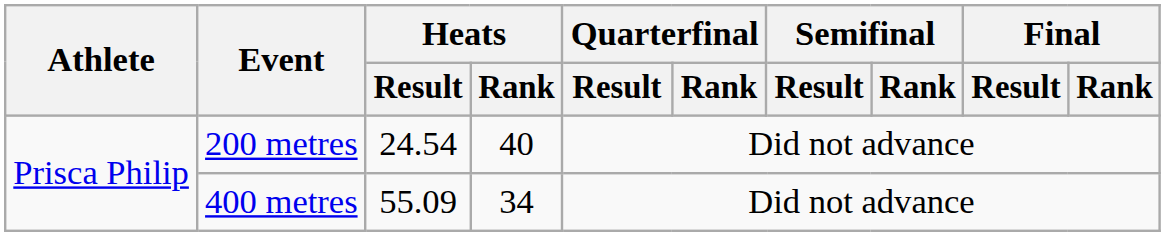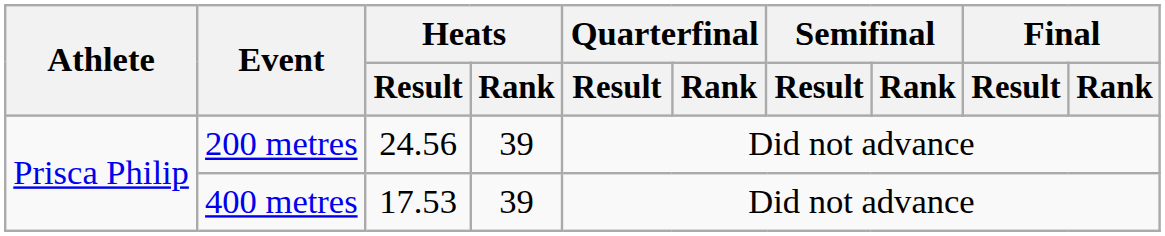200 metres | Heats / Result: 24.54 -> 24.56
200 metres | Heats / Rank: 40 -> 39
400 metres | Heats / Result: 55.09 -> 17.53
400 metres | Heats / Rank: 34 -> 39
